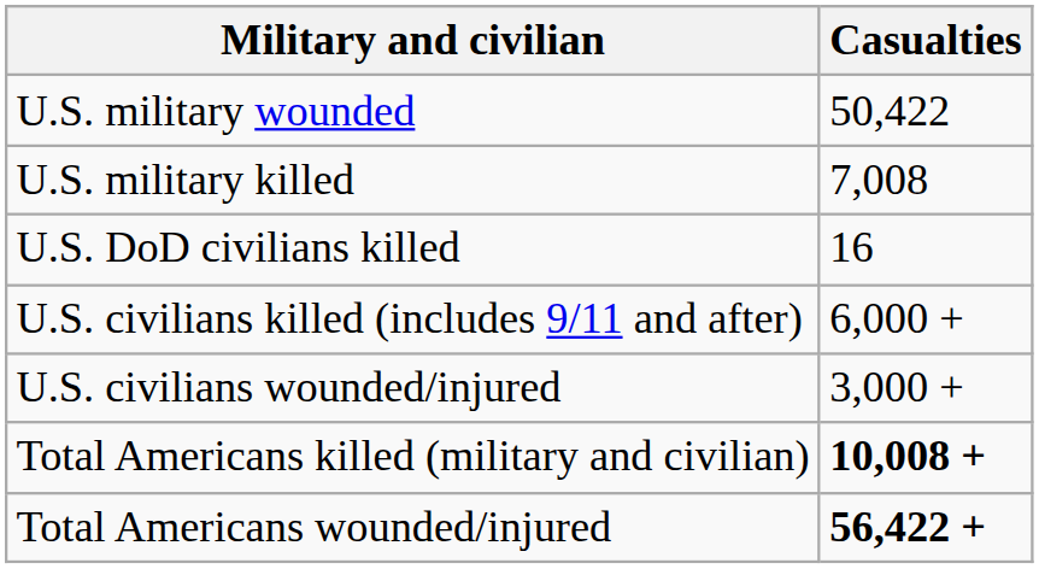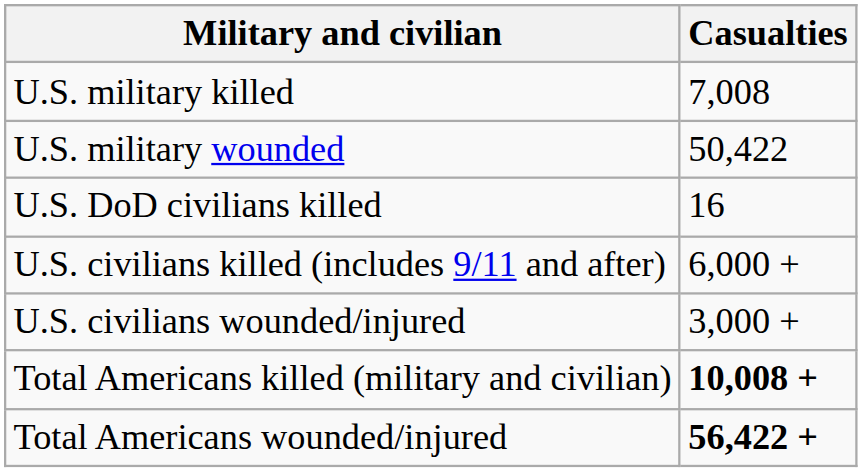rows swapped: U.S. military killed <-> U.S. military wounded
